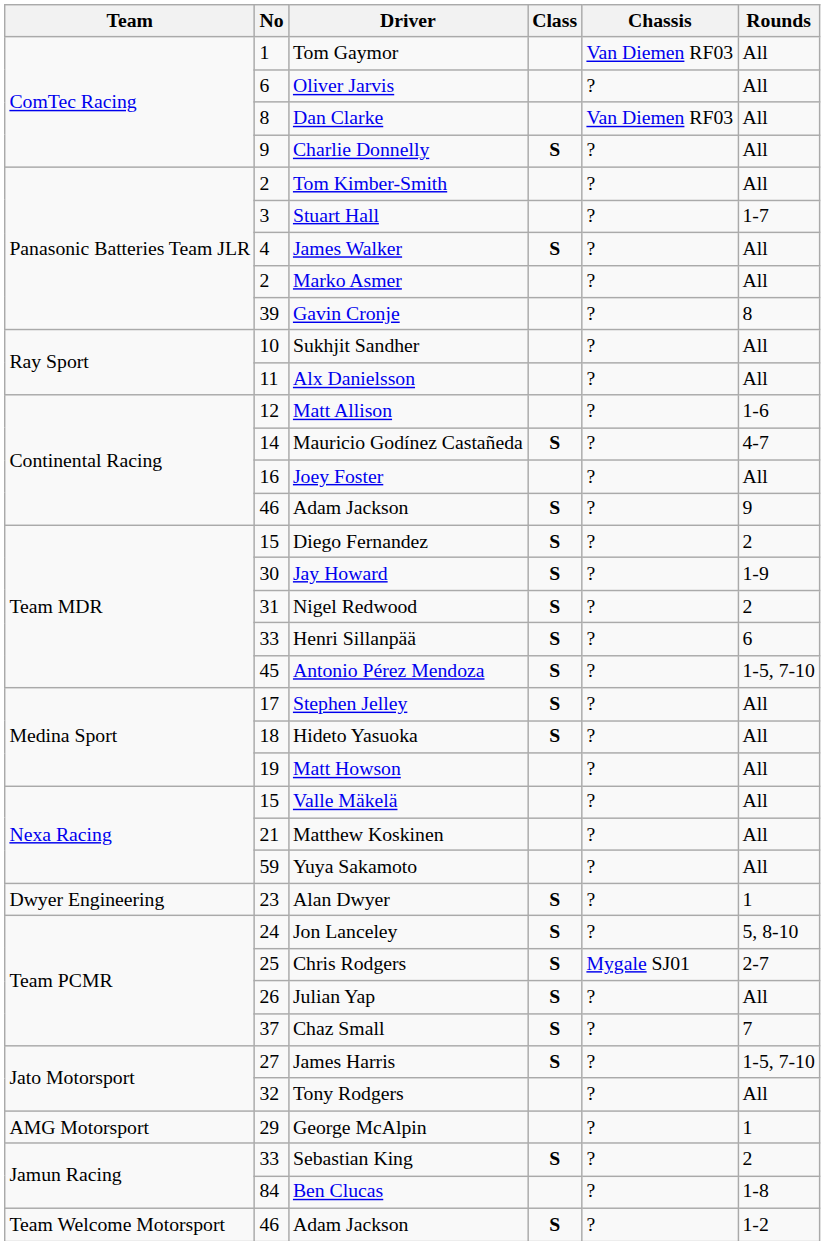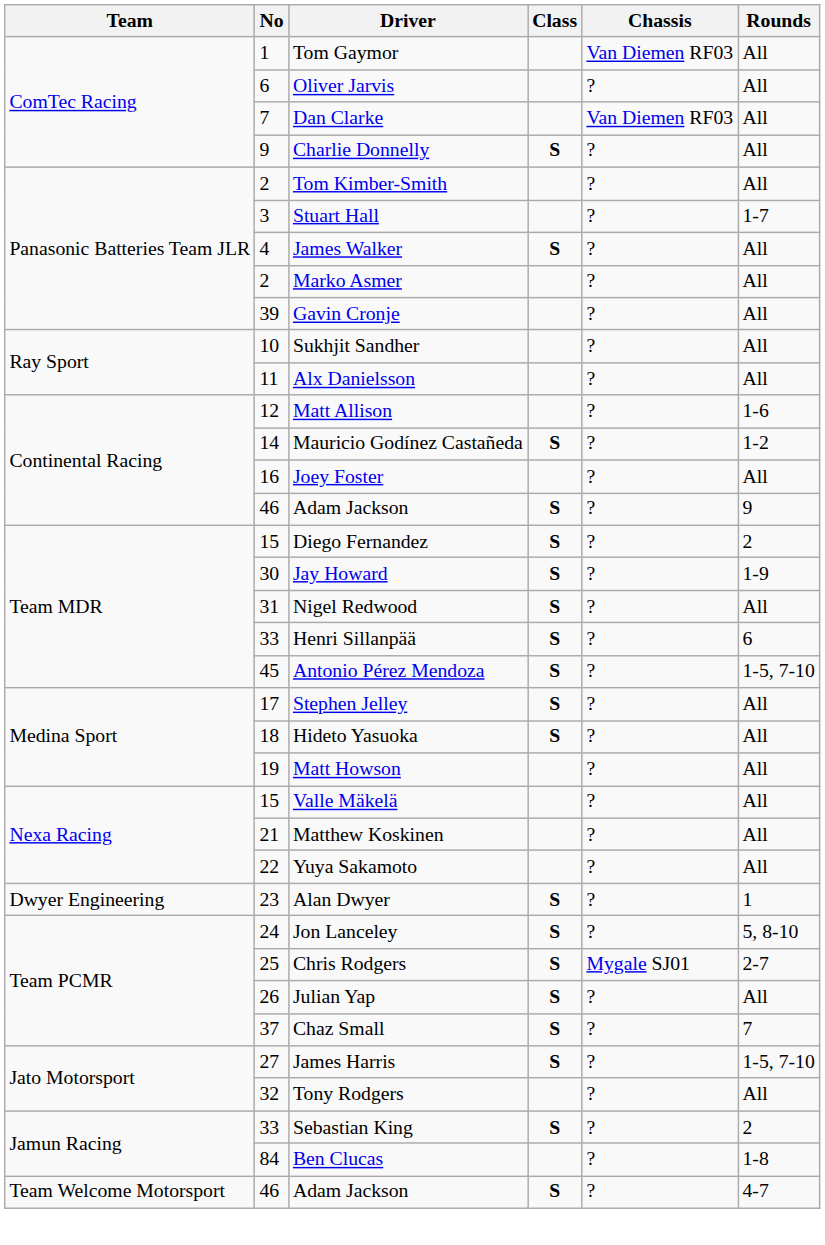Dan Clarke | No: 8 -> 7
Gavin Cronje | Rounds: 8 -> All
Mauricio Godínez Castañeda | Rounds: 4-7 -> 1-2
Nigel Redwood | Rounds: 2 -> All
Yuya Sakamoto | No: 59 -> 22
- row: AMG Motorsport | 29 | George McAlpin | ? | 1
Team Welcome Motorsport / Adam Jackson | Rounds: 1-2 -> 4-7
